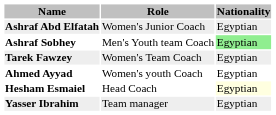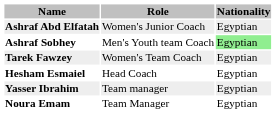- row: Ahmed Ayyad | Women's youth Coach | Egyptian
Hesham Esmaiel | Nationality: lightyellow background -> no background
+ row: Noura Emam | Team Manager | Egyptian
